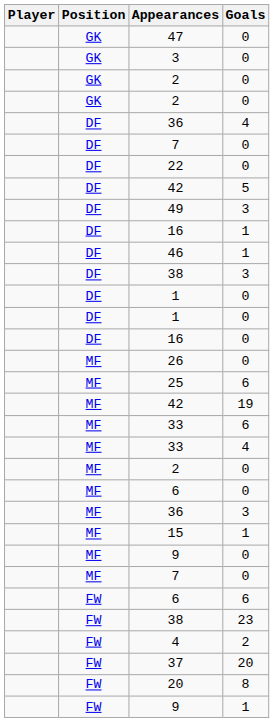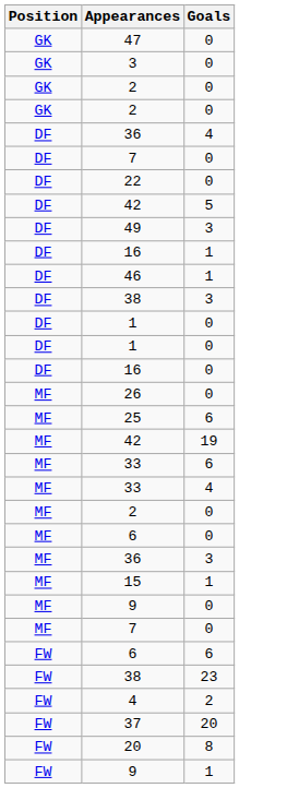- column: Player
